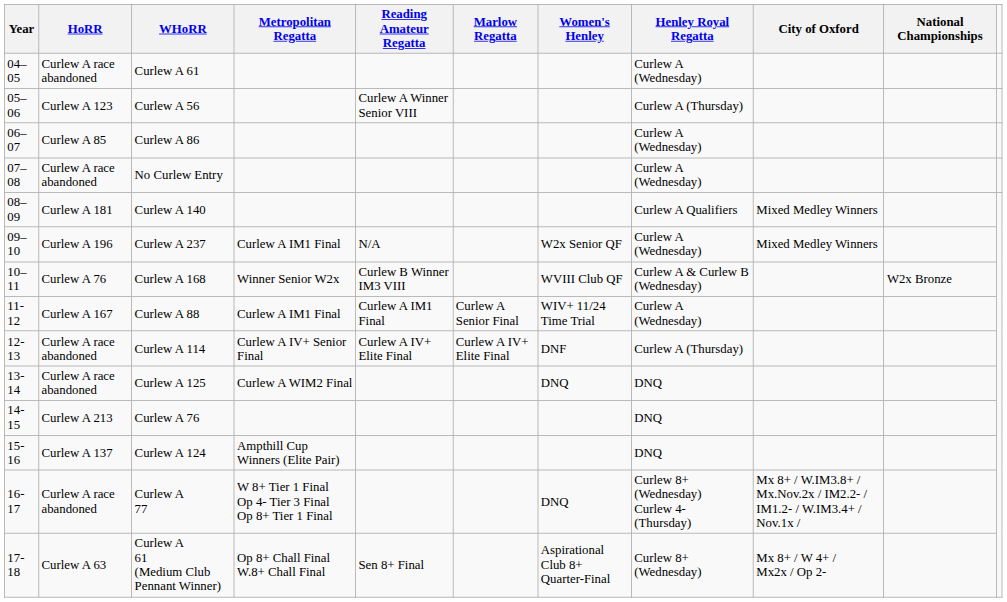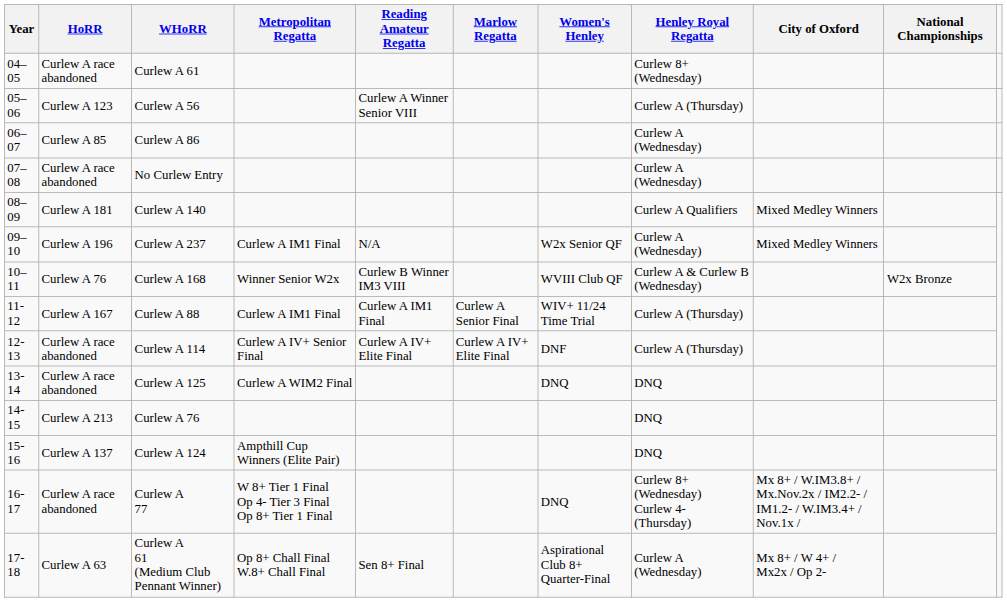Curlew A 61 | Henley Royal Regatta: Curlew A (Wednesday) -> Curlew 8+ (Wednesday)
Curlew A 88 | Henley Royal Regatta: Curlew A (Wednesday) -> Curlew A (Thursday)
Curlew A 61 (Medium Club Pennant Winner) | Henley Royal Regatta: Curlew 8+ (Wednesday) -> Curlew A (Wednesday)
